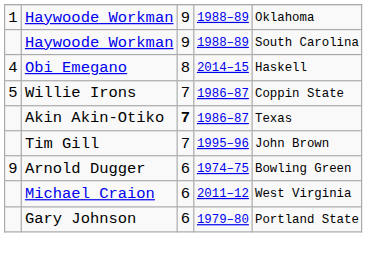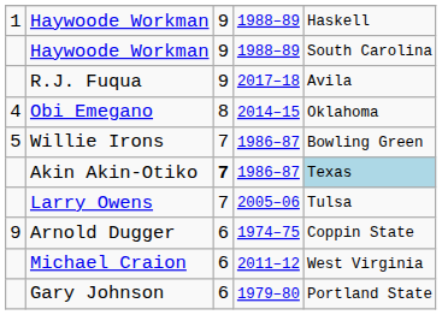1 / Haywoode Workman | column 5: Oklahoma -> Haskell
+ row: R.J. Fuqua | 9 | 2017–18 | Avila
Obi Emegano | column 5: Haskell -> Oklahoma
Willie Irons | column 5: Coppin State -> Bowling Green
Akin Akin-Otiko | column 5: no background -> lightblue background
- row: Tim Gill | 7 | 1995–96 | John Brown
+ row: Larry Owens | 7 | 2005–06 | Tulsa
Arnold Dugger | column 5: Bowling Green -> Coppin State
